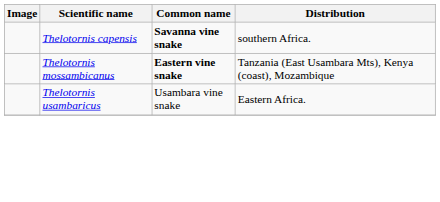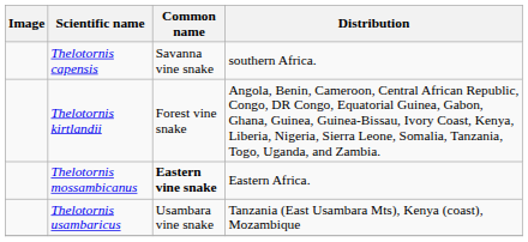Thelotornis capensis | Common name: bold -> normal
+ row: Thelotornis kirtlandii | Forest vine snake | Angola, Benin, Cameroon, Central African Republic, Congo, DR Congo, Equatorial Guinea, Gabon, Ghana, Guinea, Guinea-Bissau, Ivory Coast, Kenya, Liberia, Nigeria, Sierra Leone, Somalia, Tanzania, Togo, Uganda, and Zambia.
Thelotornis mossambicanus | Distribution: Tanzania (East Usambara Mts), Kenya (coast), Mozambique -> Eastern Africa.
Thelotornis usambaricus | Distribution: Eastern Africa. -> Tanzania (East Usambara Mts), Kenya (coast), Mozambique
